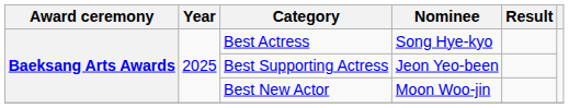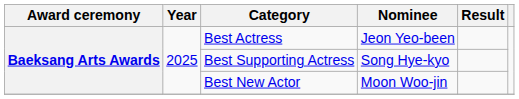Best Actress | Nominee: Song Hye-kyo -> Jeon Yeo-been
Best Supporting Actress | Nominee: Jeon Yeo-been -> Song Hye-kyo
